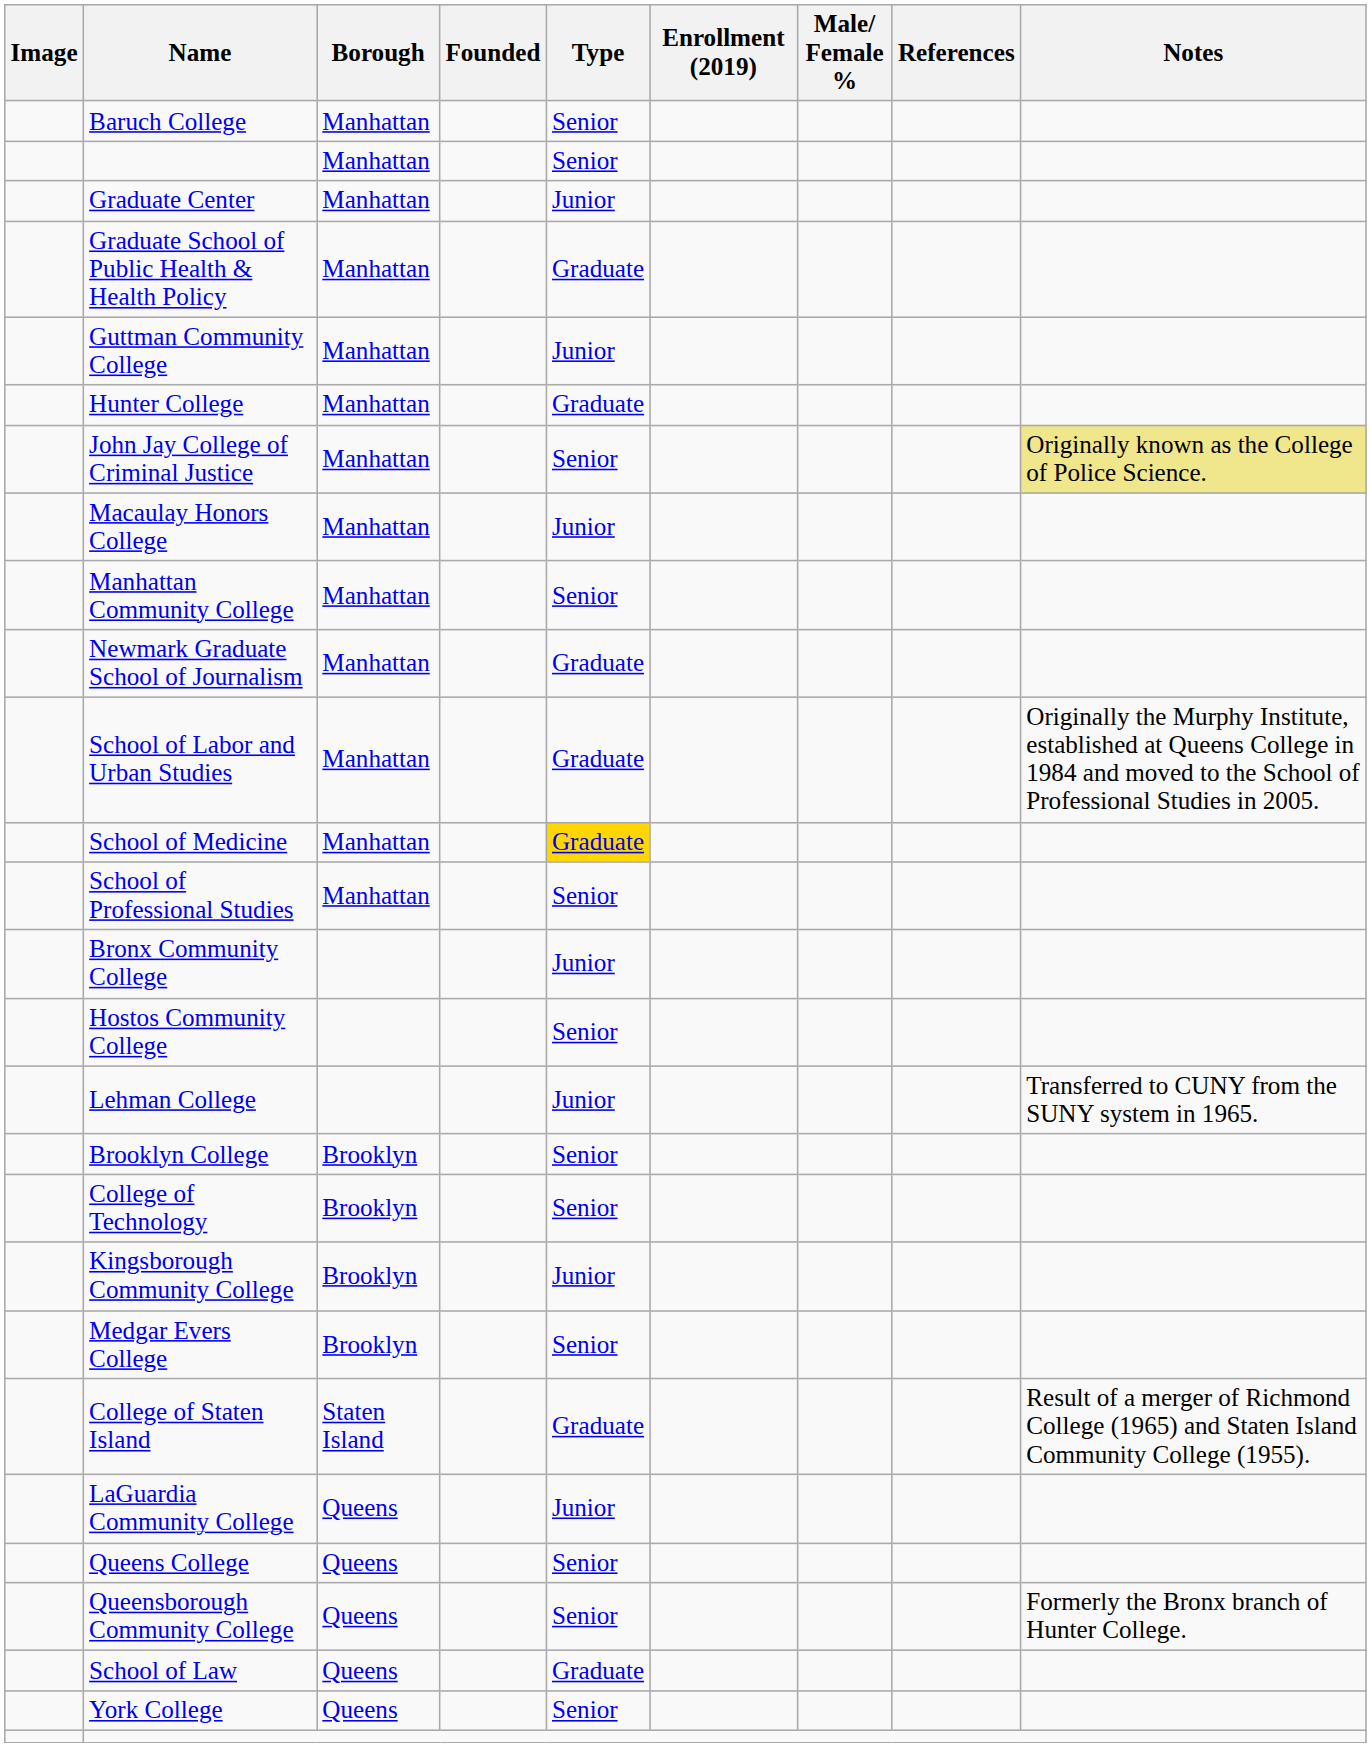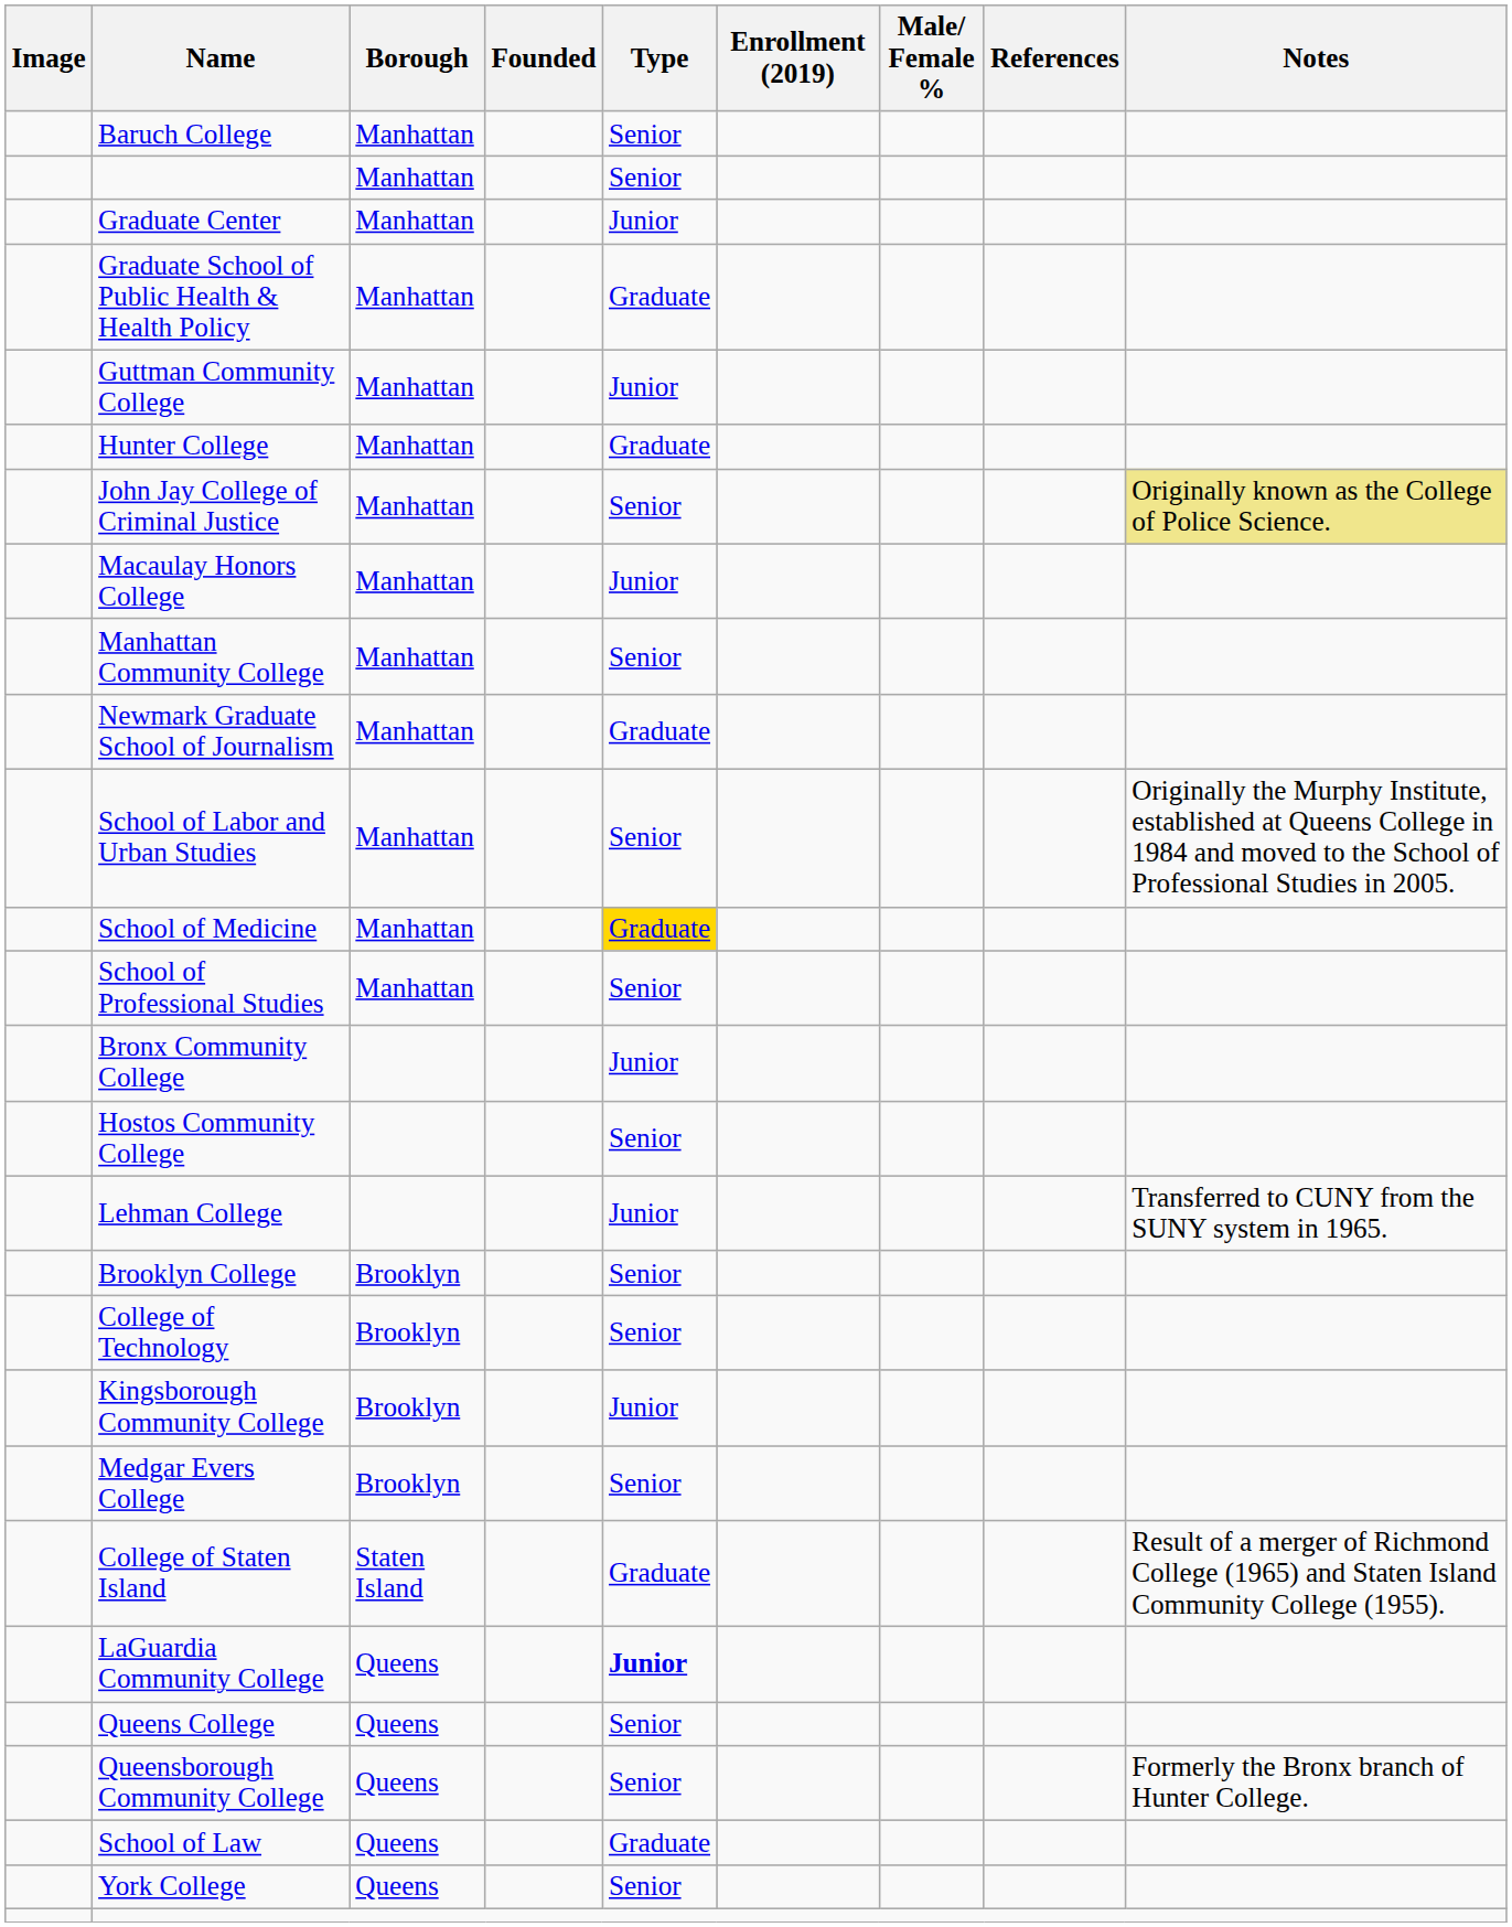School of Labor and Urban Studies | Type: Graduate -> Senior
LaGuardia Community College | Type: normal -> bold
